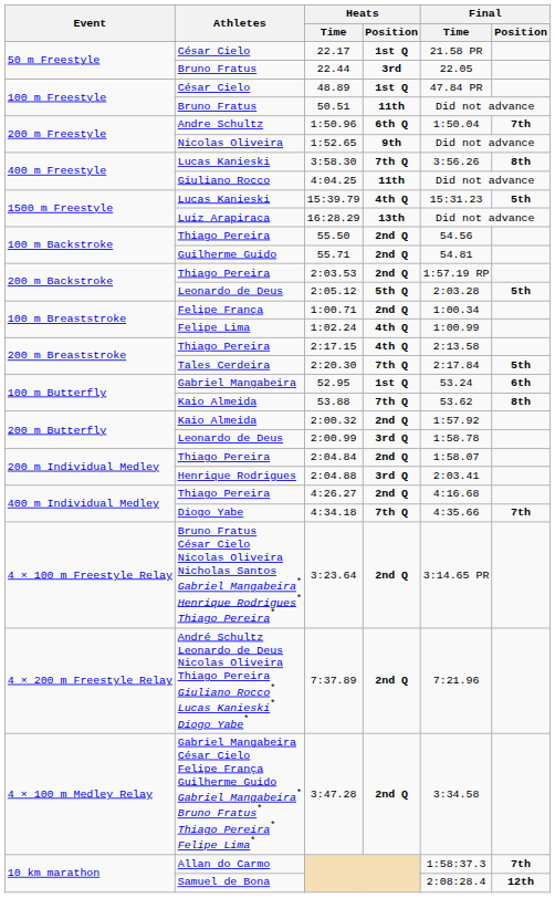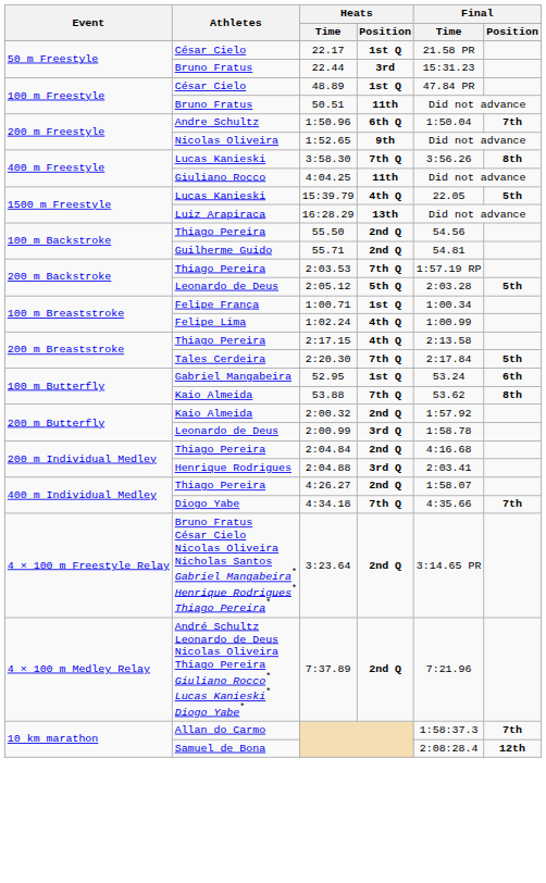22.44 | Final / Time: 22.05 -> 15:31.23
15:39.79 | Final / Time: 15:31.23 -> 22.05
2:03.53 | Heats / Position: 2nd Q -> 7th Q
1:00.71 | Heats / Position: 2nd Q -> 1st Q
2:04.84 | Final / Time: 1:58.07 -> 4:16.68
4:26.27 | Final / Time: 4:16.68 -> 1:58.07
7:37.89 | Event: 4 × 200 m Freestyle Relay -> 4 × 100 m Medley Relay
- row: 4 × 100 m Medley Relay | Gabriel Mangabeira César Cielo Felipe França Guilherme Guido Gabriel Mangabeira* Bruno Fratus* Thiago Pereira* Felipe Lima* | 3:47.28 | 2nd Q | 3:34.58
